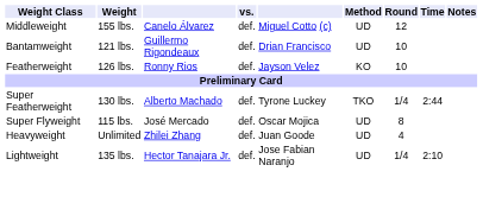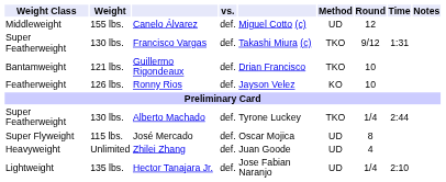+ row: Super Featherweight | 130 lbs. | Francisco Vargas | def. | Takashi Miura (c) | TKO | 9/12 | 1:31
Guillermo Rigondeaux | Method: UD -> TKO
